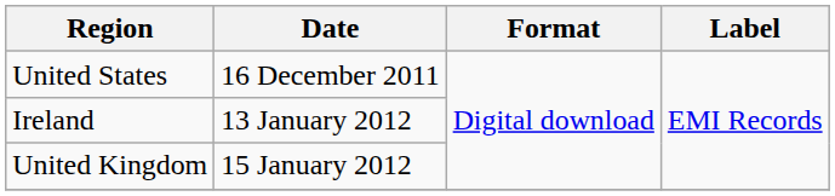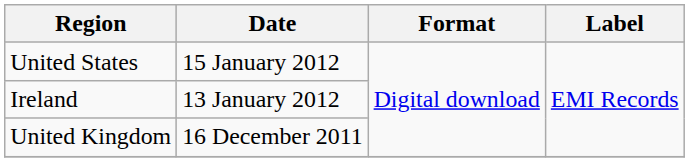United States | Date: 16 December 2011 -> 15 January 2012
United Kingdom | Date: 15 January 2012 -> 16 December 2011
